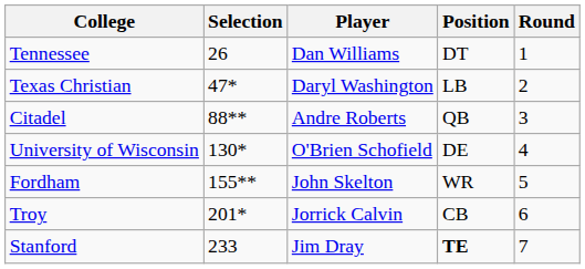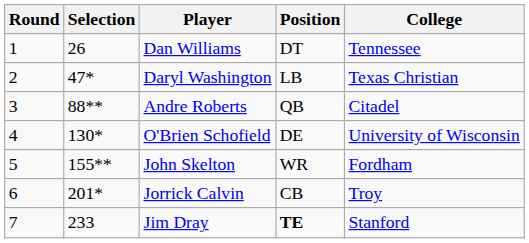columns swapped: Round <-> College
